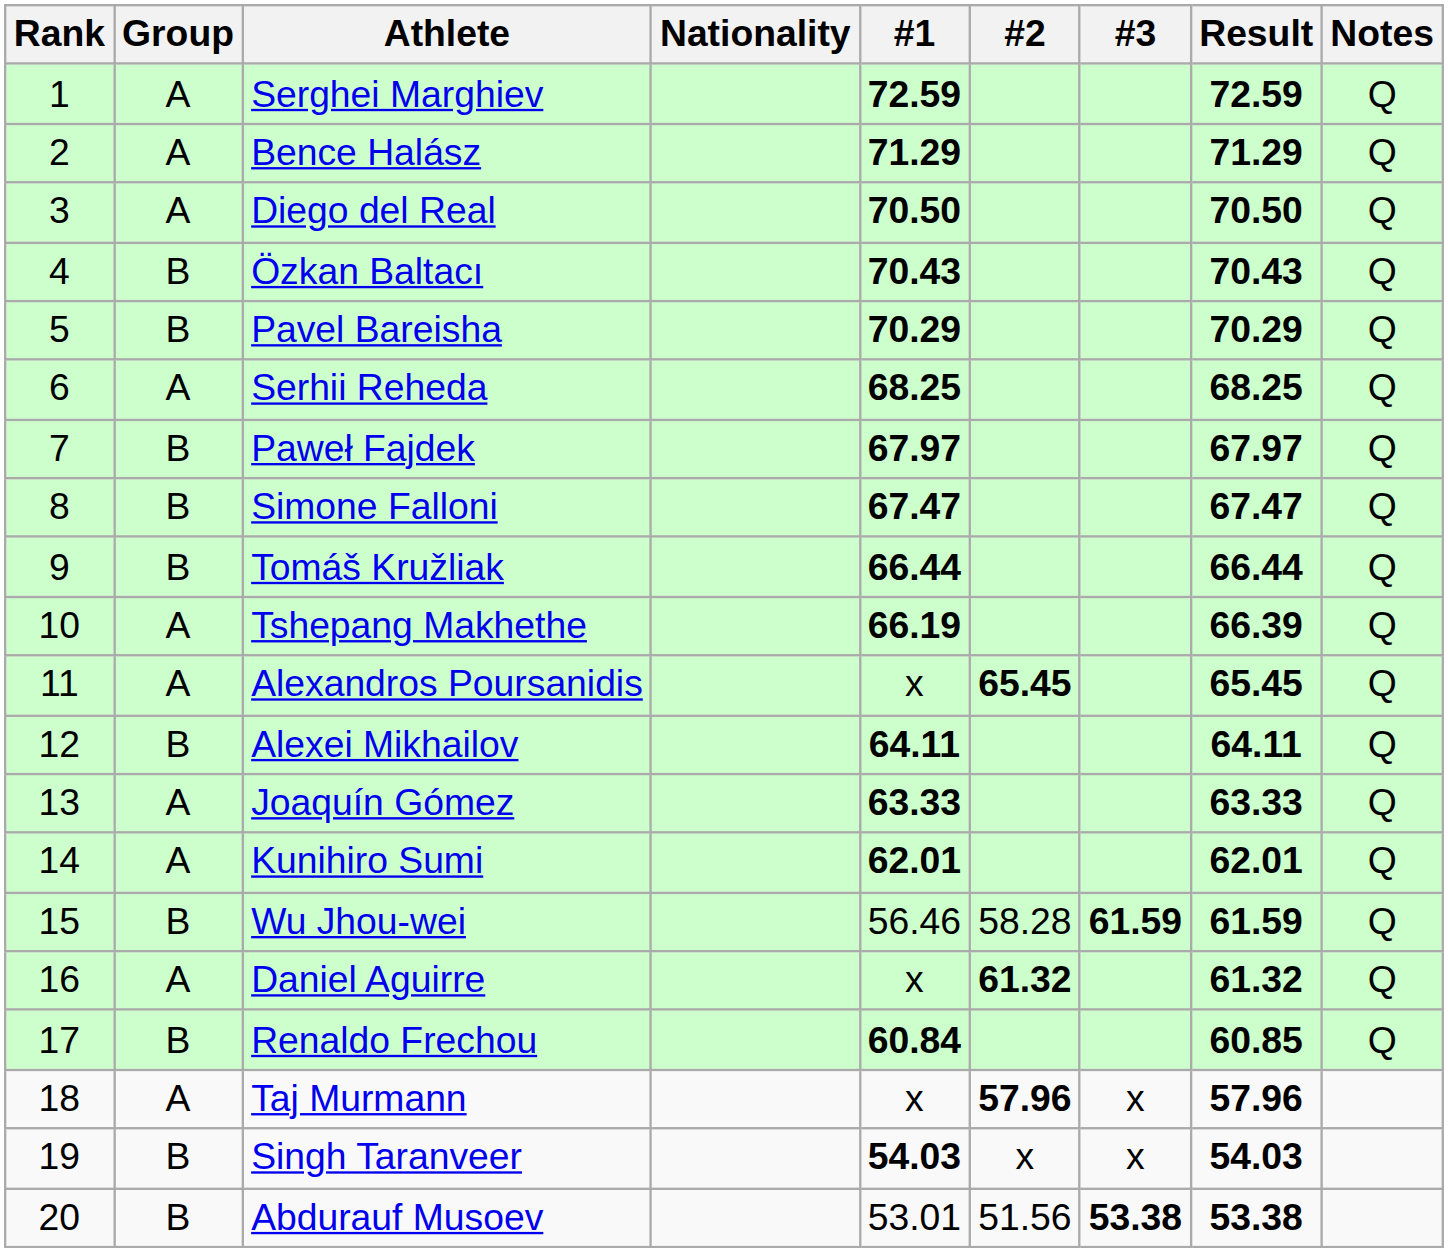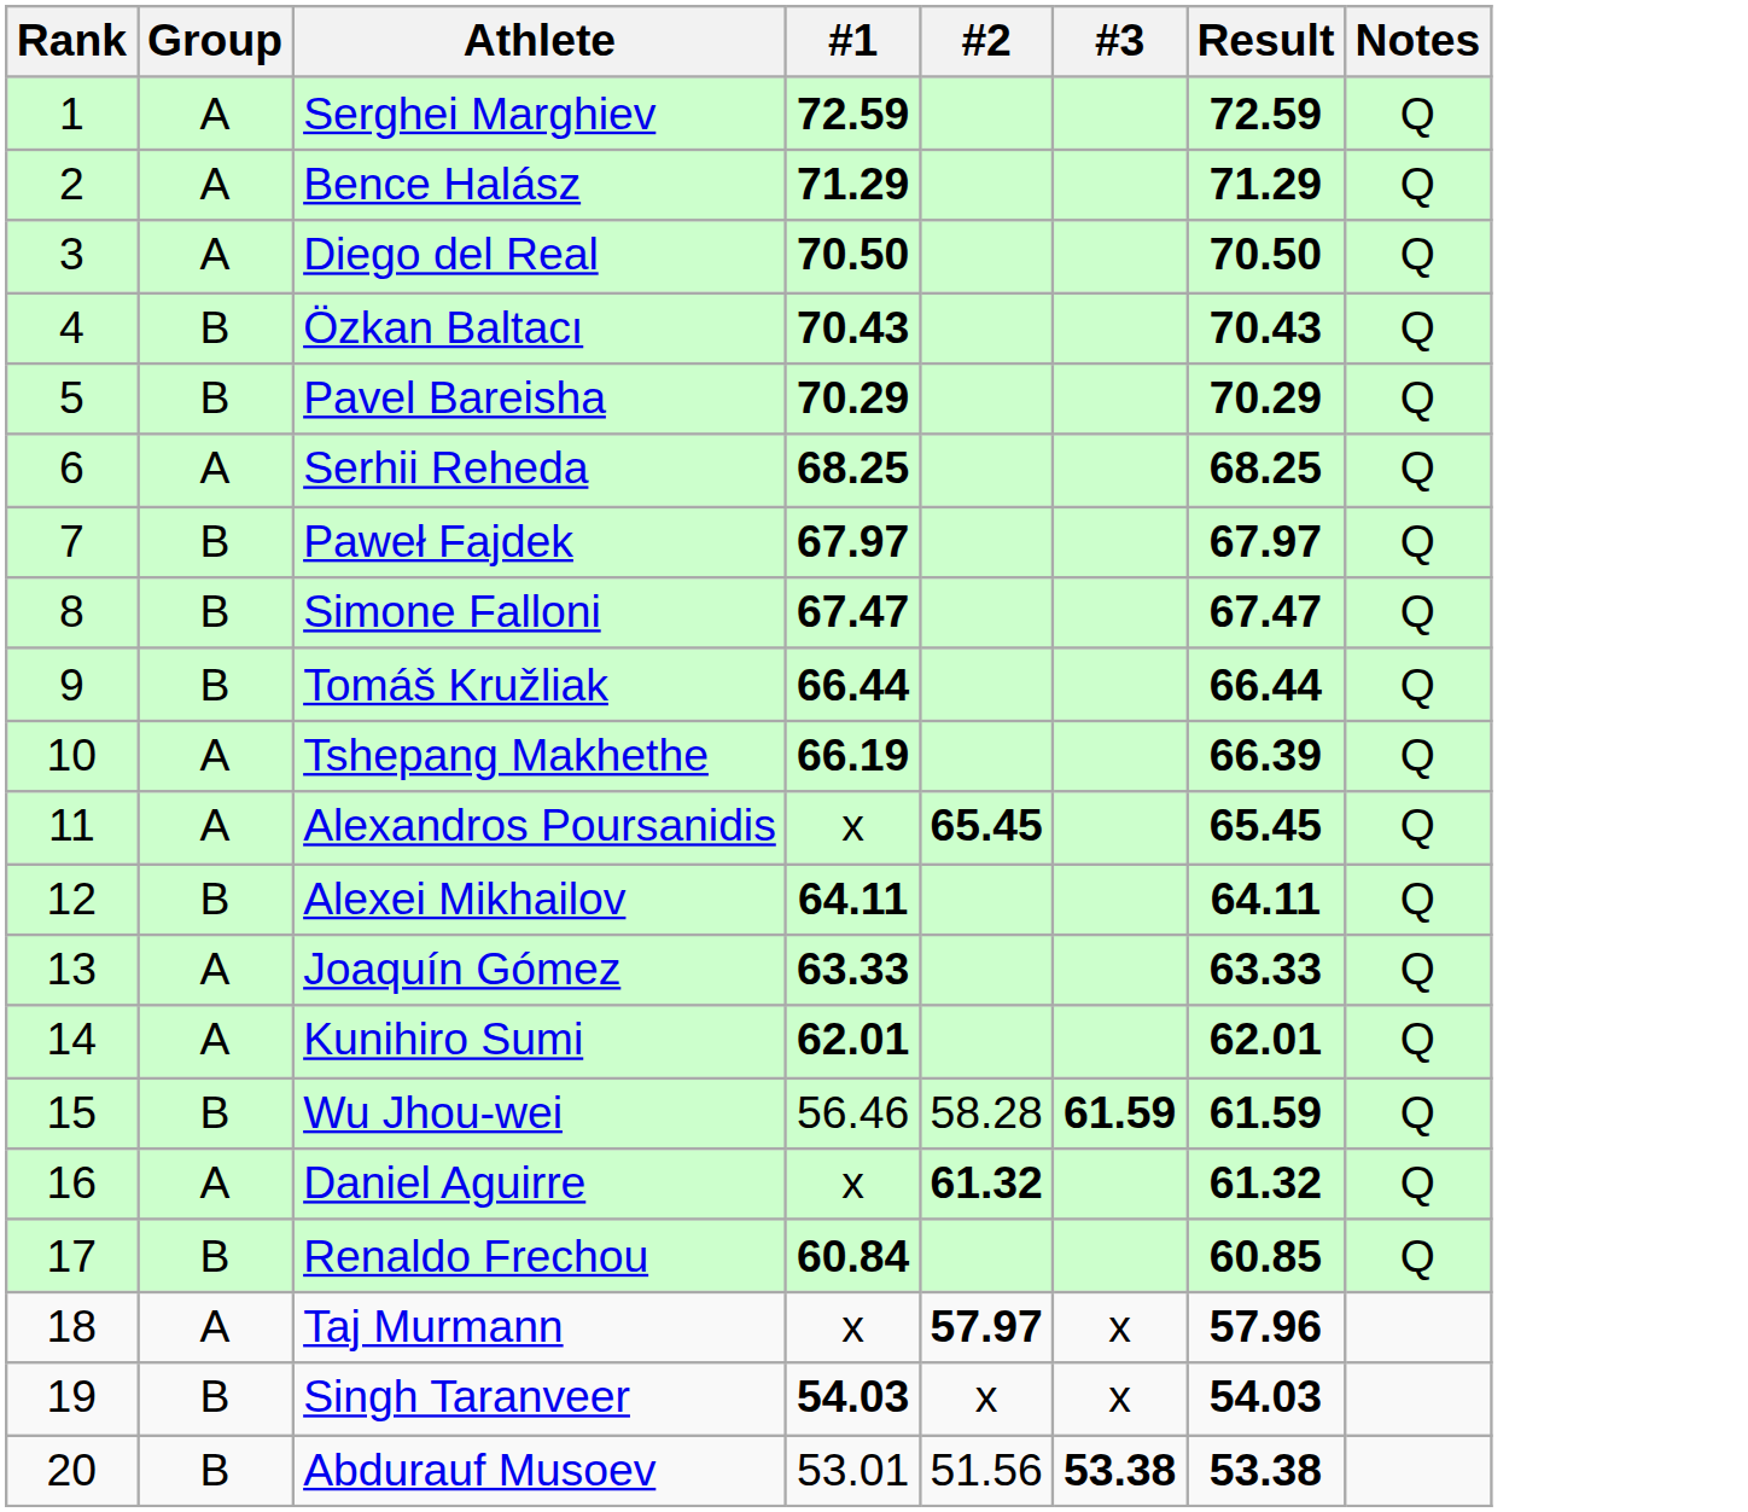- column: Nationality
Taj Murmann | #2: 57.96 -> 57.97
